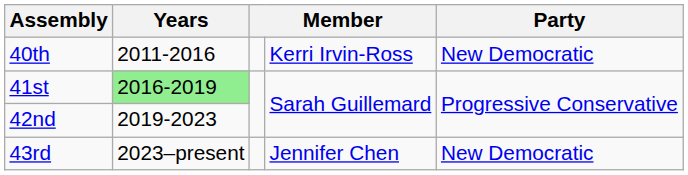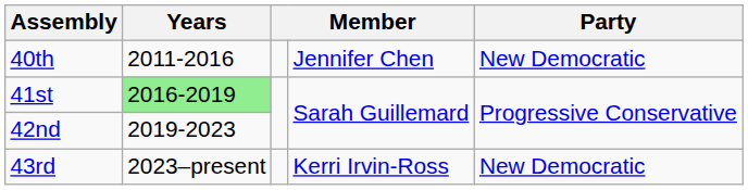40th | column 4: Kerri Irvin-Ross -> Jennifer Chen
43rd | column 4: Jennifer Chen -> Kerri Irvin-Ross
